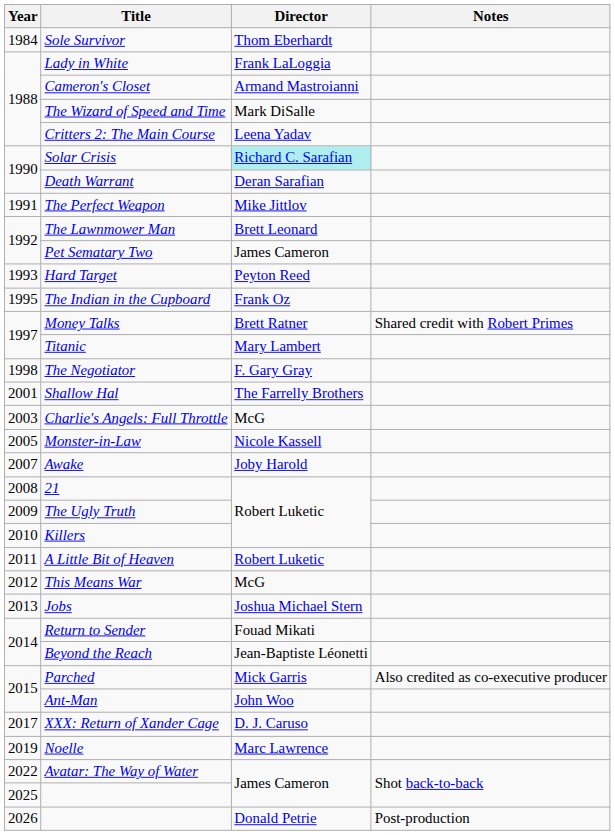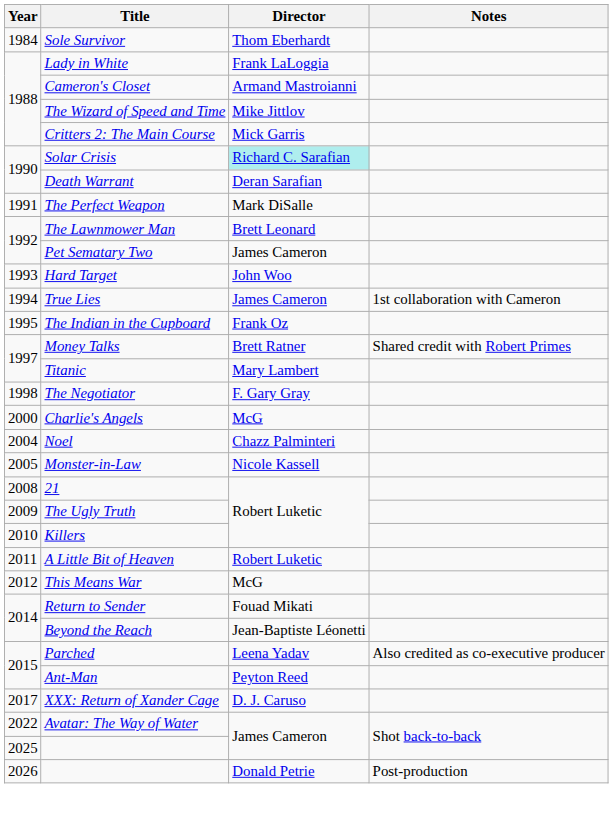The Wizard of Speed and Time | Director: Mark DiSalle -> Mike Jittlov
Critters 2: The Main Course | Director: Leena Yadav -> Mick Garris
The Perfect Weapon | Director: Mike Jittlov -> Mark DiSalle
Hard Target | Director: Peyton Reed -> John Woo
+ row: 1994 | True Lies | James Cameron | 1st collaboration with Cameron
+ row: 2000 | Charlie's Angels | McG
- row: 2001 | Shallow Hal | The Farrelly Brothers
- row: 2003 | Charlie's Angels: Full Throttle | McG
+ row: 2004 | Noel | Chazz Palminteri
- row: 2007 | Awake | Joby Harold
- row: 2013 | Jobs | Joshua Michael Stern
Parched | Director: Mick Garris -> Leena Yadav
Ant-Man | Director: John Woo -> Peyton Reed
- row: 2019 | Noelle | Marc Lawrence
